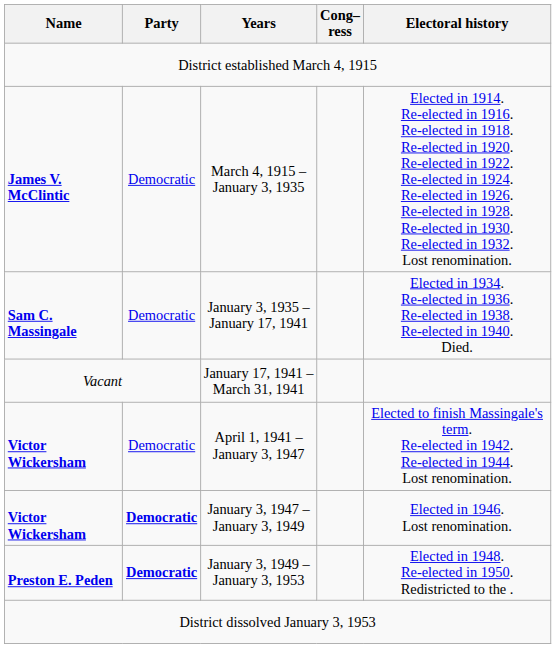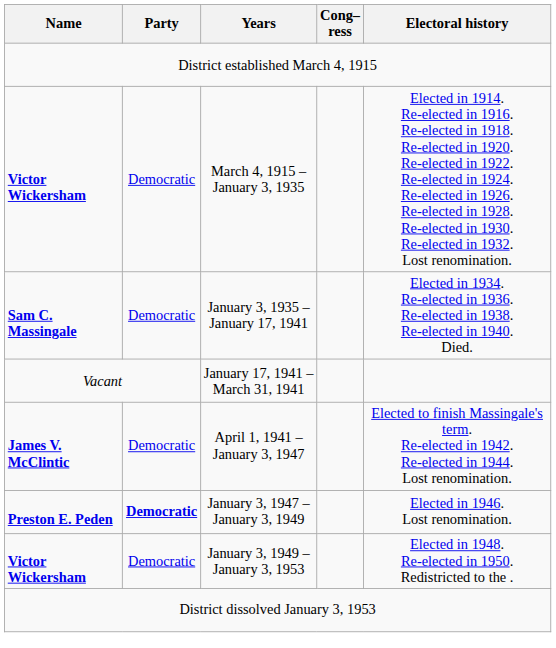March 4, 1915 – January 3, 1935 | Name: James V. McClintic -> Victor Wickersham
April 1, 1941 – January 3, 1947 | Name: Victor Wickersham -> James V. McClintic
January 3, 1947 – January 3, 1949 | Name: Victor Wickersham -> Preston E. Peden
January 3, 1949 – January 3, 1953 | Name: Preston E. Peden -> Victor Wickersham
January 3, 1949 – January 3, 1953 | Party: bold -> normal
